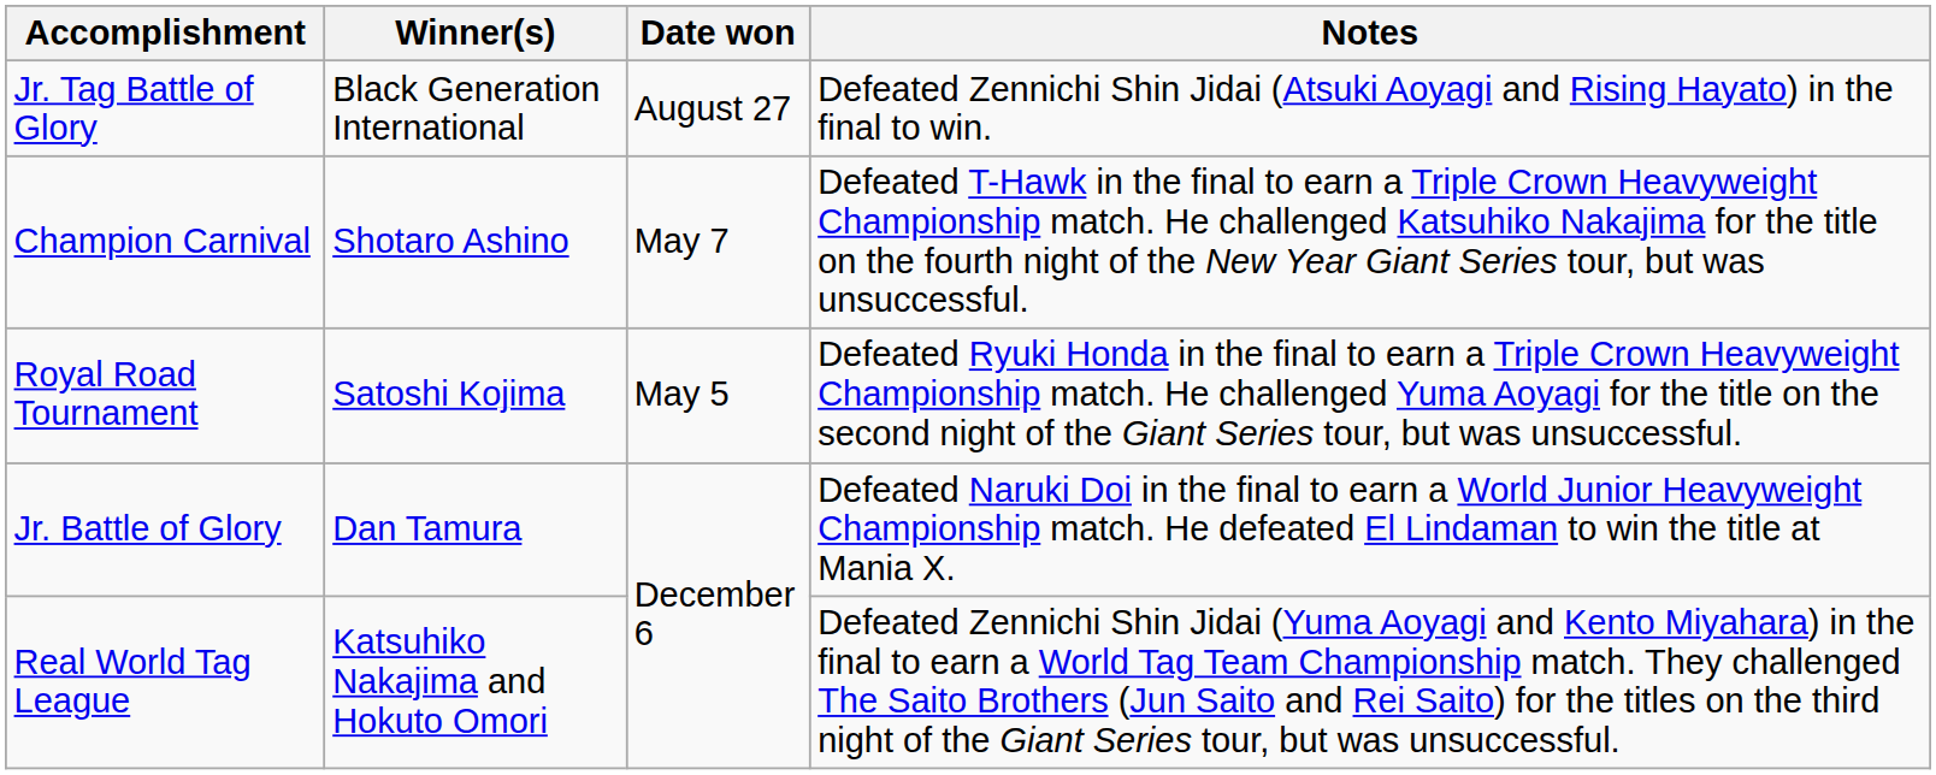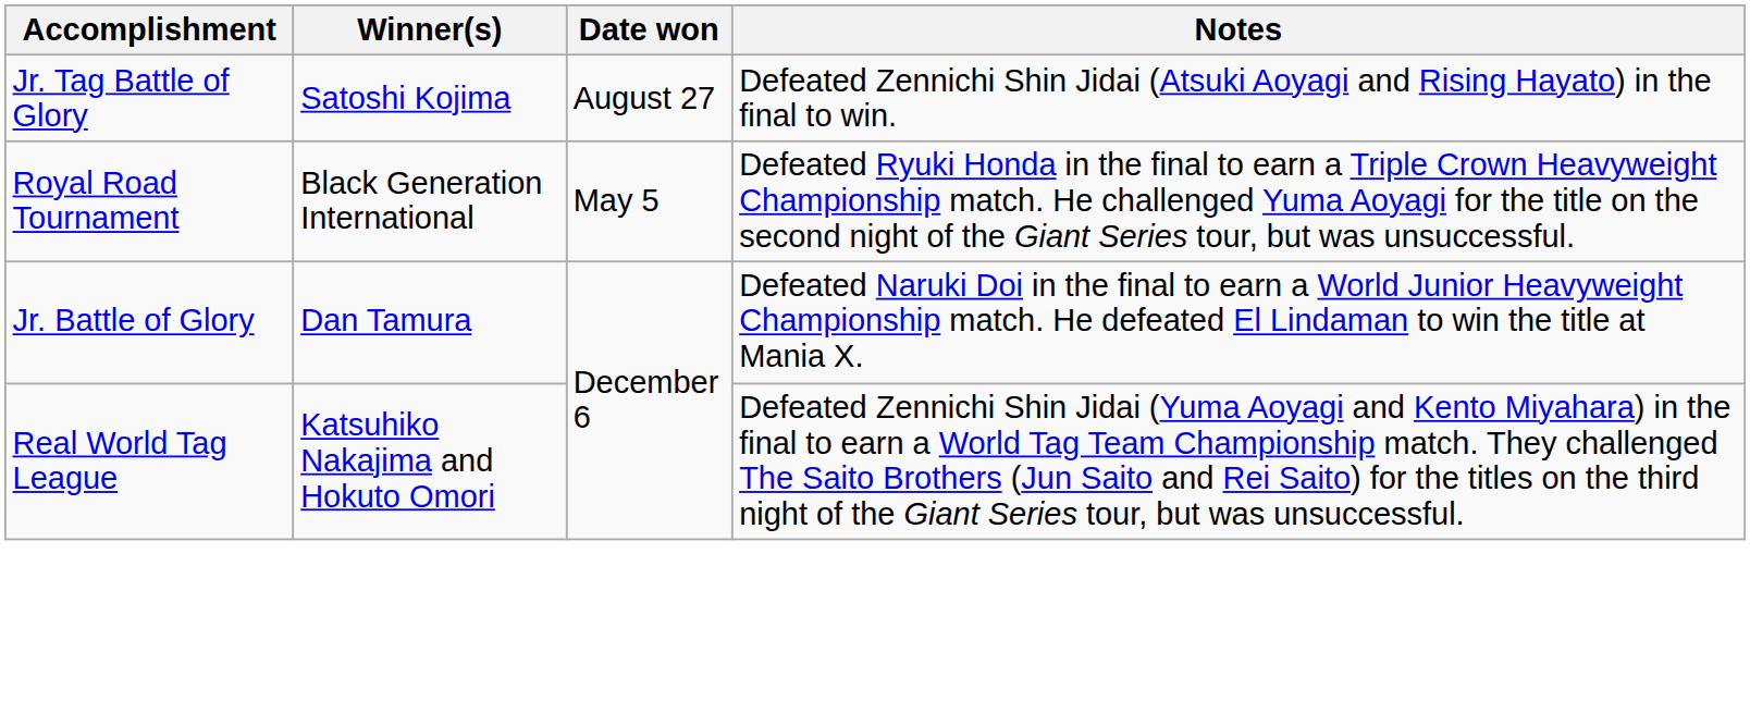Jr. Tag Battle of Glory | Winner(s): Black Generation International -> Satoshi Kojima
- row: Champion Carnival | Shotaro Ashino | May 7 | Defeated T-Hawk in the final to earn a Triple Crown Heavyweight Championship match. He challenged Katsuhiko Nakajima for the title on the fourth night of the New Year Giant Series tour, but was unsuccessful.
Royal Road Tournament | Winner(s): Satoshi Kojima -> Black Generation International
